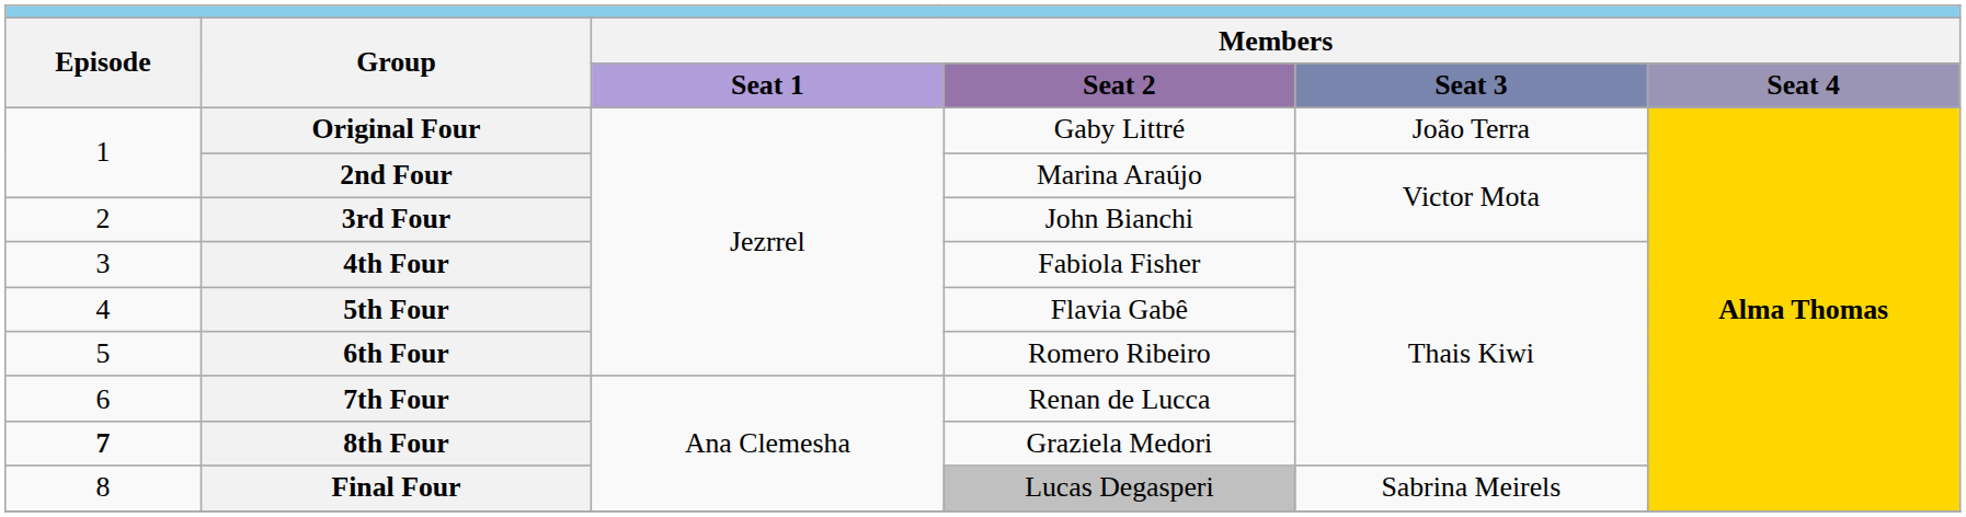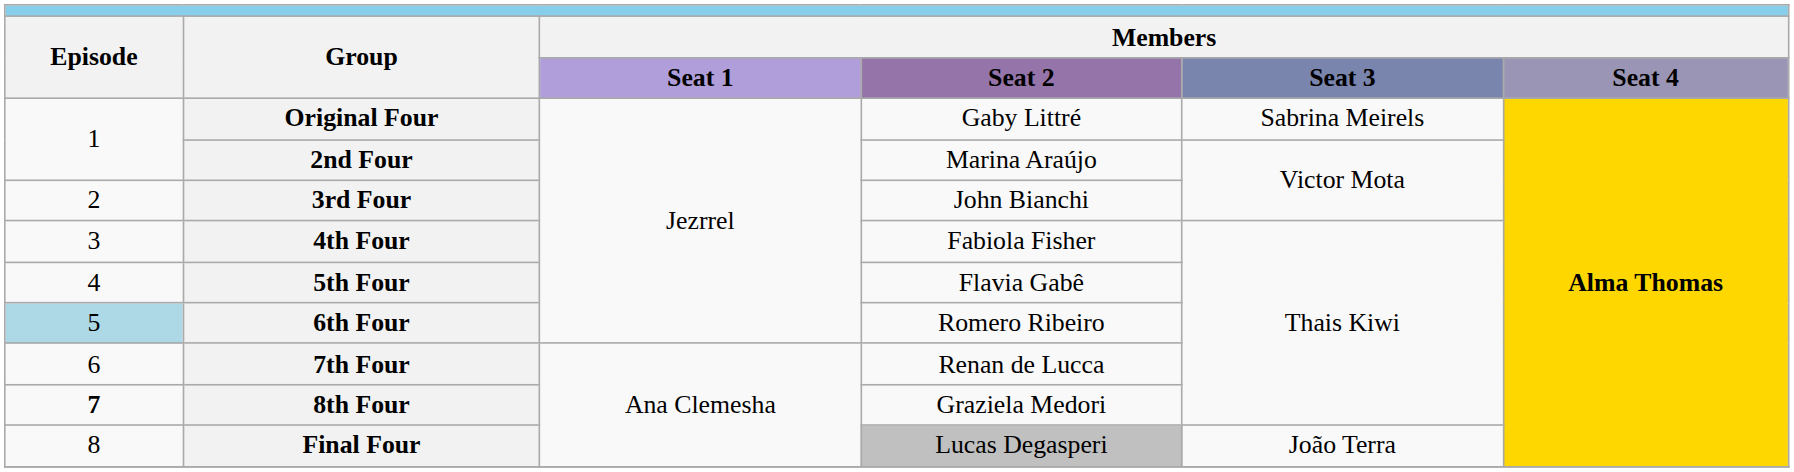Original Four | column 5: João Terra -> Sabrina Meirels
6th Four | column 1: no background -> lightblue background
Final Four | column 5: Sabrina Meirels -> João Terra
